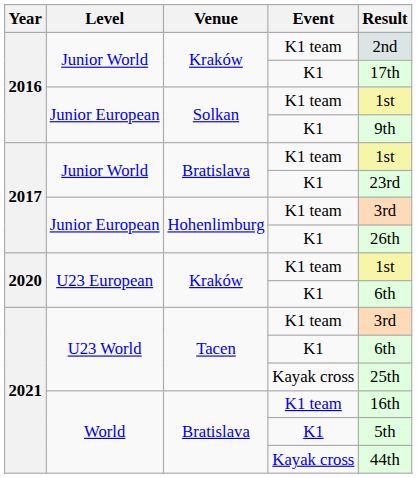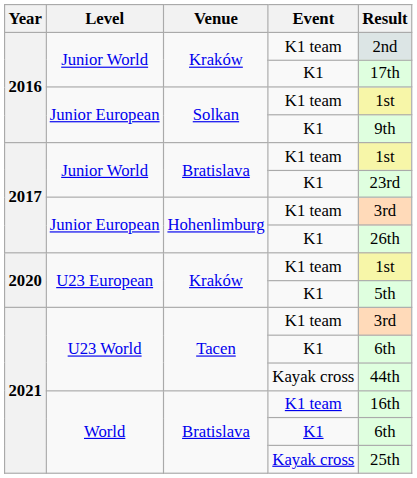U23 European / K1 | Result: 6th -> 5th
U23 World / Kayak cross | Result: 25th -> 44th
World / K1 | Result: 5th -> 6th
World / Kayak cross | Result: 44th -> 25th
